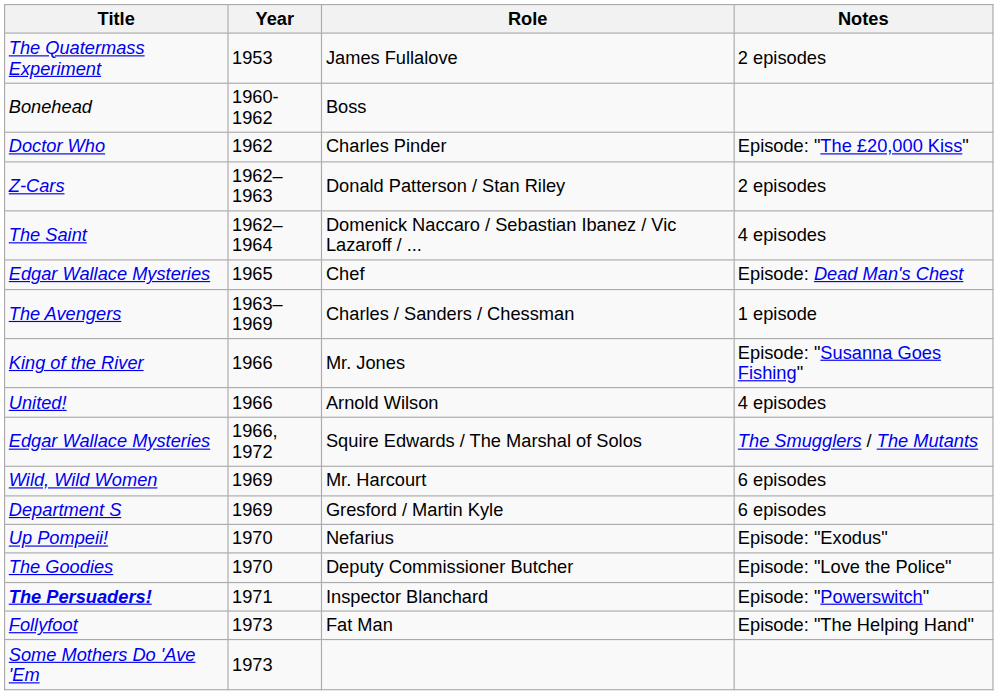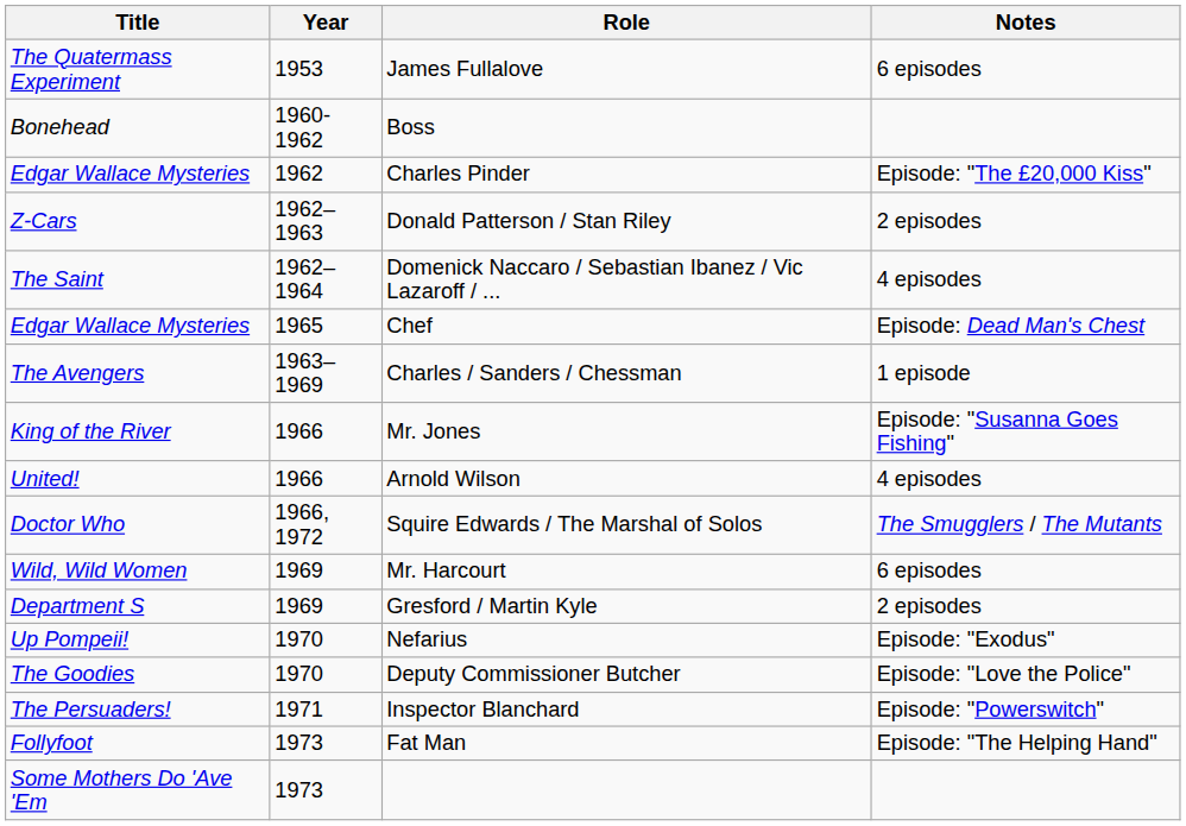James Fullalove | Notes: 2 episodes -> 6 episodes
Charles Pinder | Title: Doctor Who -> Edgar Wallace Mysteries
Squire Edwards / The Marshal of Solos | Title: Edgar Wallace Mysteries -> Doctor Who
Gresford / Martin Kyle | Notes: 6 episodes -> 2 episodes
Inspector Blanchard | Title: bold -> normal
